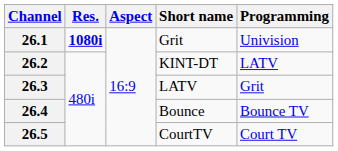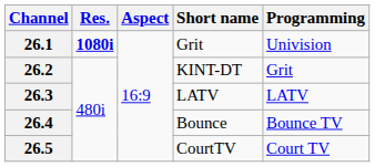26.2 | Programming: LATV -> Grit
26.3 | Programming: Grit -> LATV
